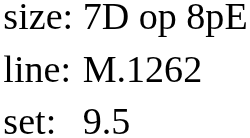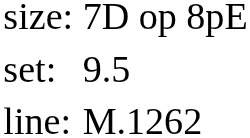rows swapped: set: <-> line:
